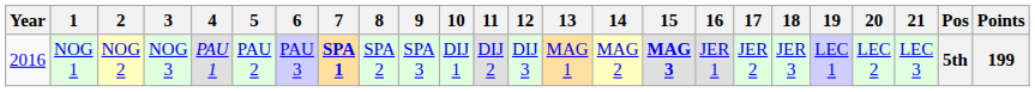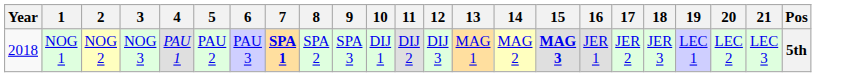- column: Points | 199
NOG 1 | Year: 2016 -> 2018
